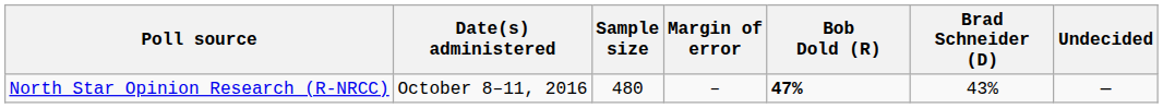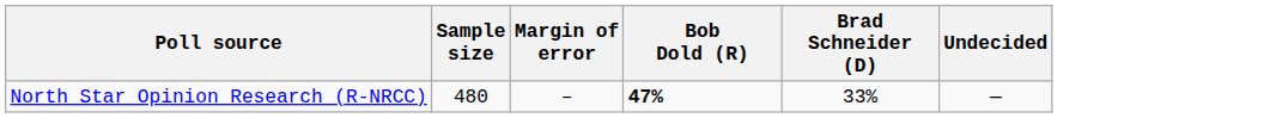- column: Date(s) administered | October 8–11, 2016
North Star Opinion Research (R-NRCC) | Brad Schneider (D): 43% -> 33%
